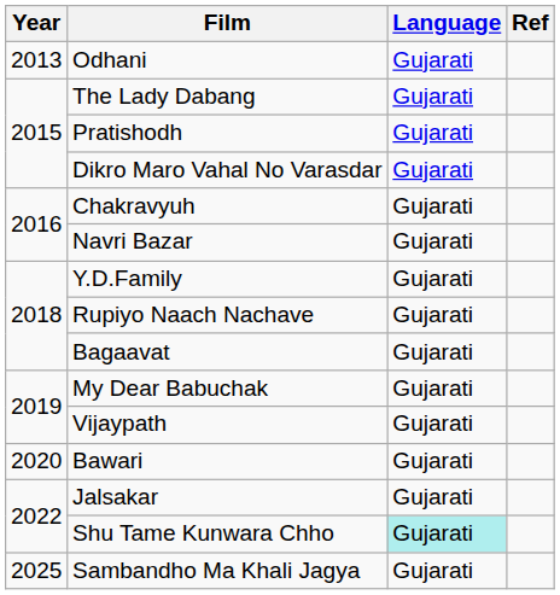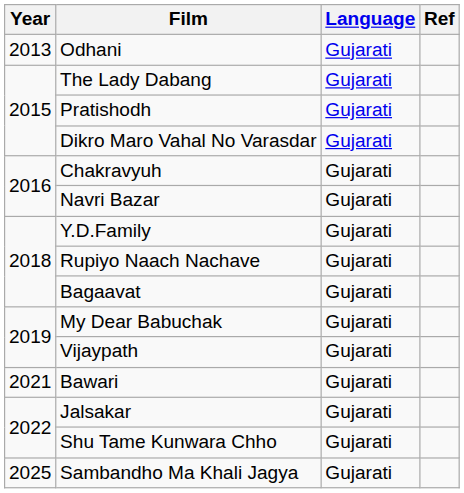Bawari | Year: 2020 -> 2021
Shu Tame Kunwara Chho | Language: paleturquoise background -> no background
